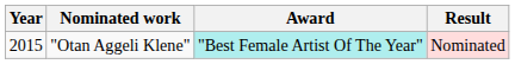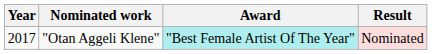"Otan Aggeli Klene" | Year: 2015 -> 2017
